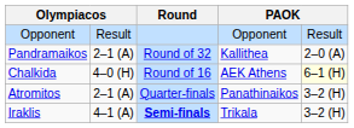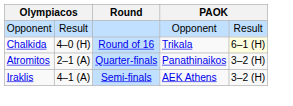- row: Pandramaikos | 2–1 (A) | Round of 32 | Kallithea | 2–0 (A)
Chalkida | column 4: AEK Athens -> Trikala
Iraklis | Round: bold -> normal
Iraklis | column 4: Trikala -> AEK Athens
